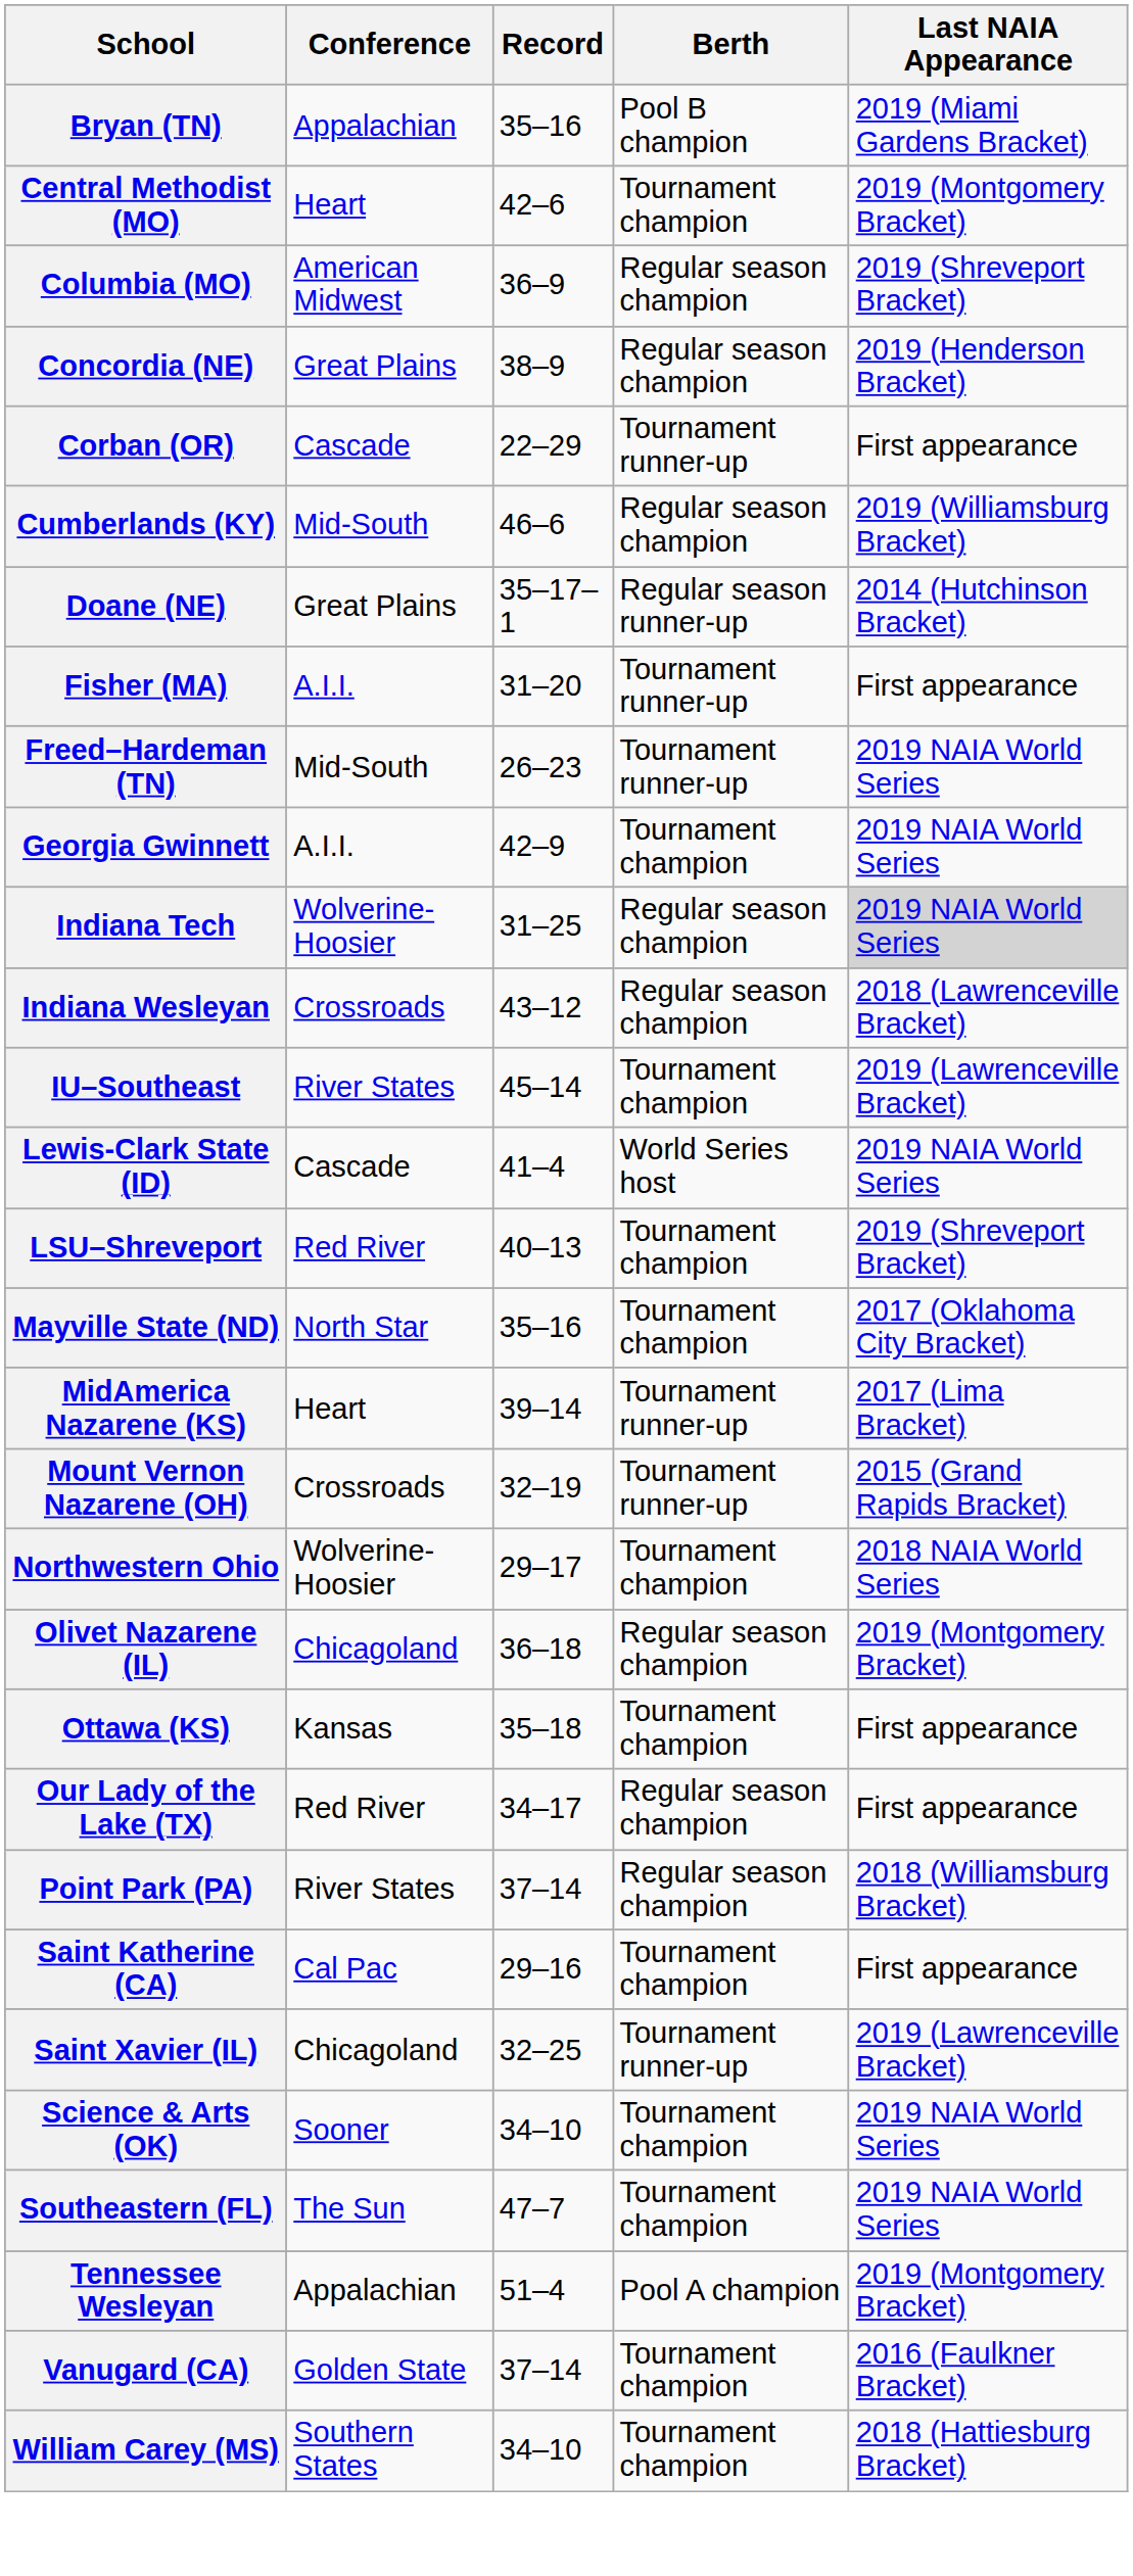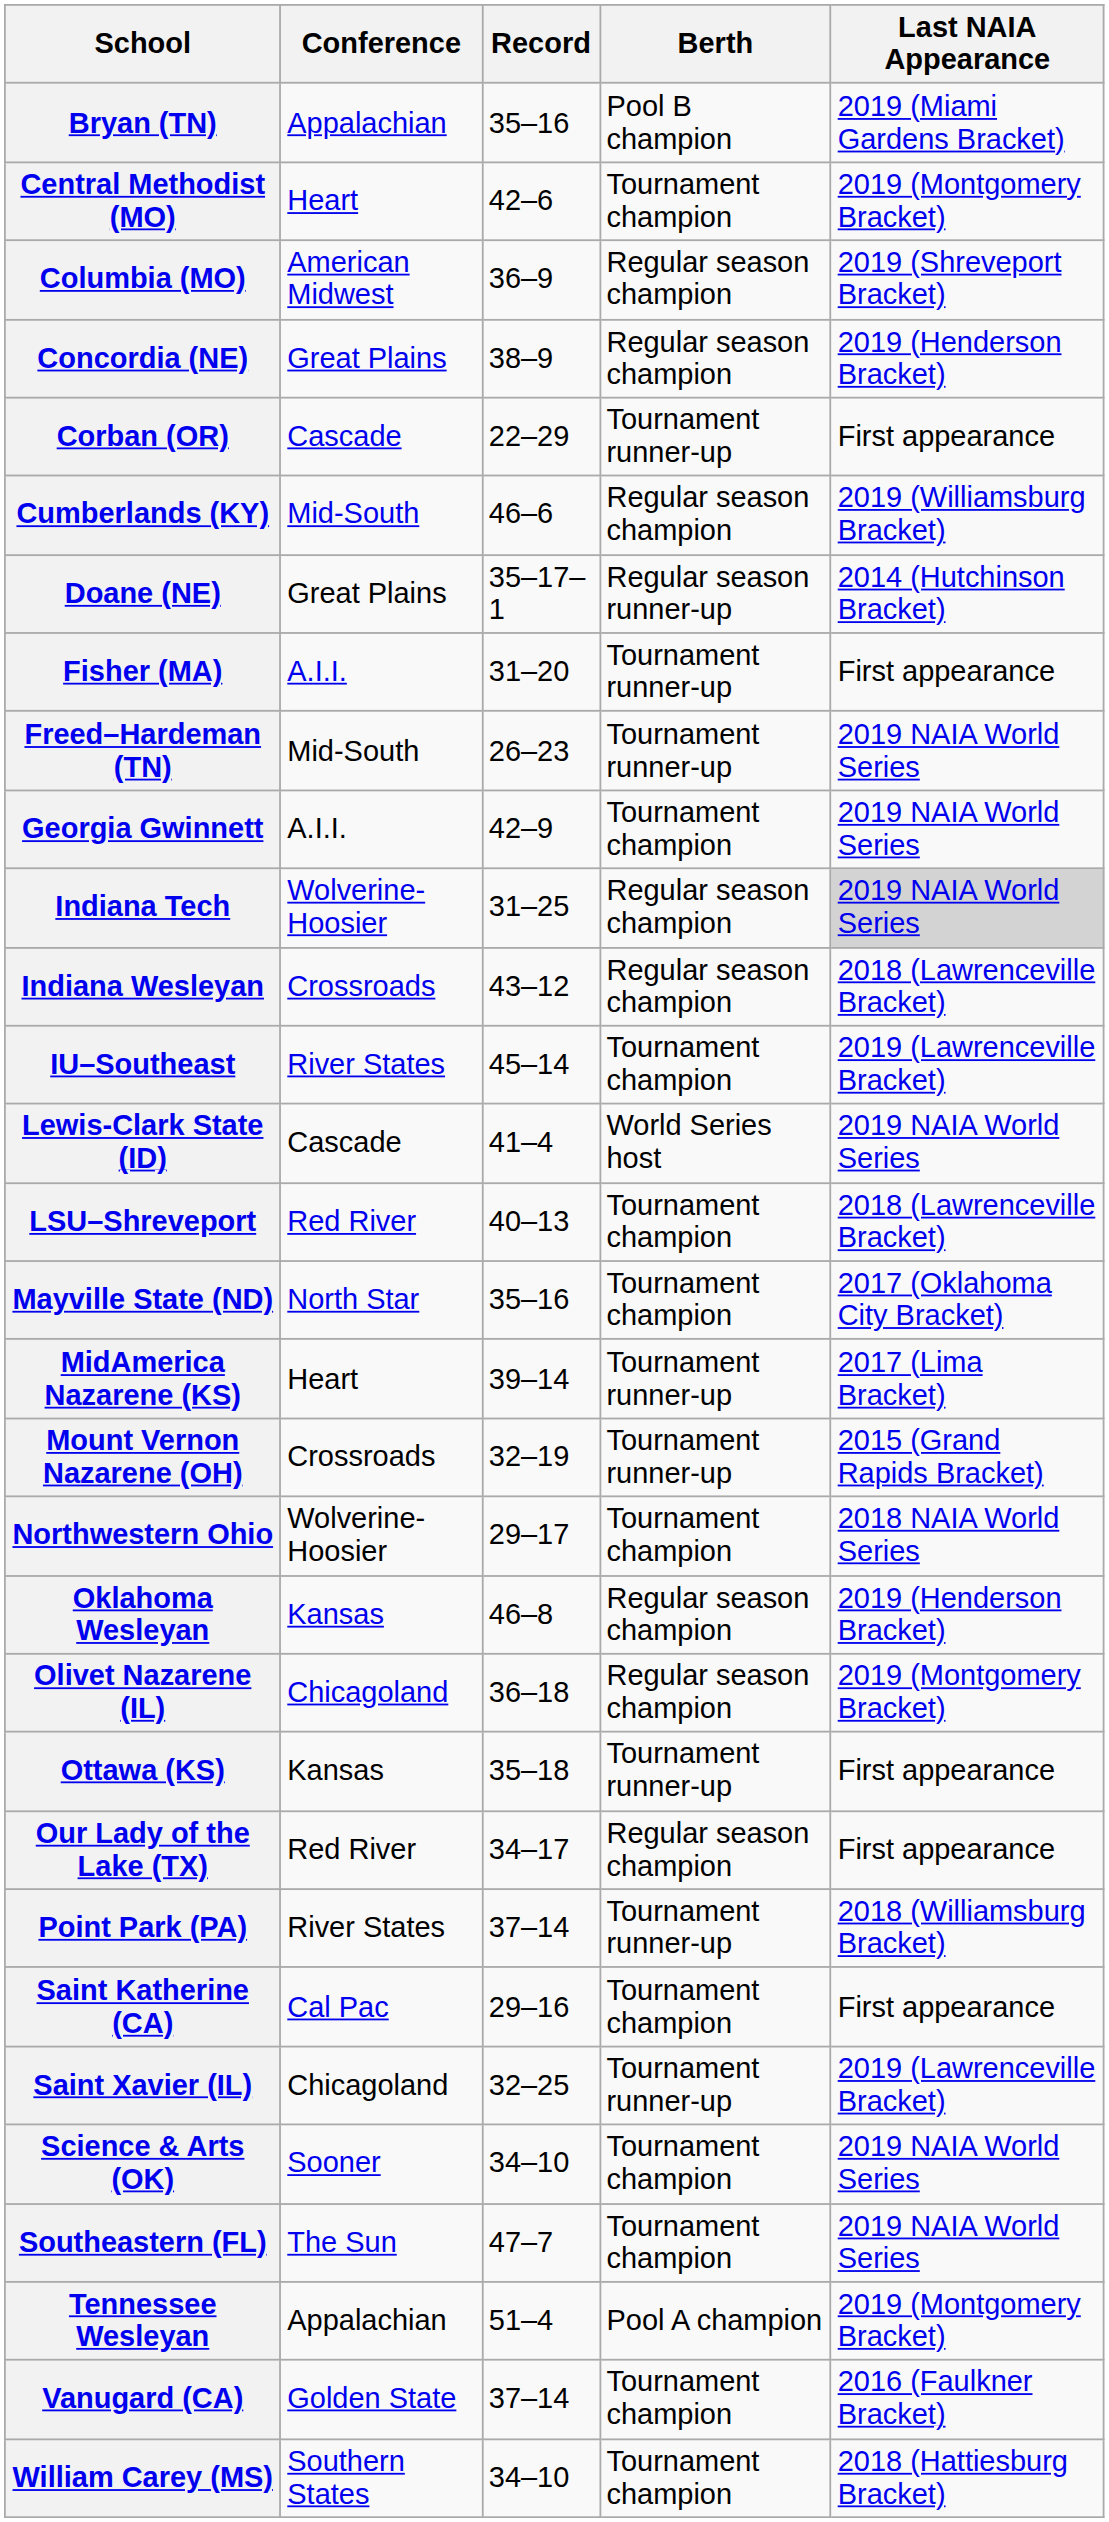LSU–Shreveport | Last NAIA Appearance: 2019 (Shreveport Bracket) -> 2018 (Lawrenceville Bracket)
+ row: Oklahoma Wesleyan | Kansas | 46–8 | Regular season champion | 2019 (Henderson Bracket)
Ottawa (KS) | Berth: Tournament champion -> Tournament runner-up
Point Park (PA) | Berth: Regular season champion -> Tournament runner-up
